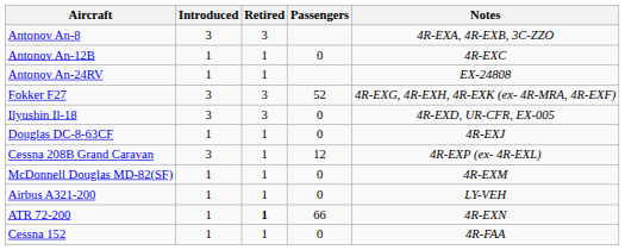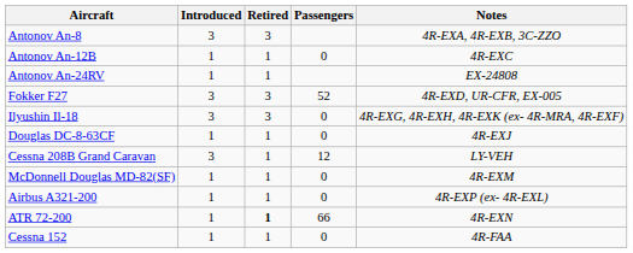Fokker F27 | Notes: 4R-EXG, 4R-EXH, 4R-EXK (ex- 4R-MRA, 4R-EXF) -> 4R-EXD, UR-CFR, EX-005
Ilyushin Il-18 | Notes: 4R-EXD, UR-CFR, EX-005 -> 4R-EXG, 4R-EXH, 4R-EXK (ex- 4R-MRA, 4R-EXF)
Cessna 208B Grand Caravan | Notes: 4R-EXP (ex- 4R-EXL) -> LY-VEH
Airbus A321-200 | Notes: LY-VEH -> 4R-EXP (ex- 4R-EXL)
